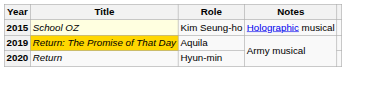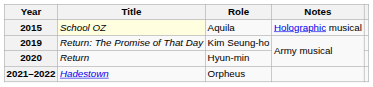2015 | Role: Kim Seung-ho -> Aquila
2019 | Title: gold background -> no background
2019 | Role: Aquila -> Kim Seung-ho
+ row: 2021–2022 | Hadestown | Orpheus
